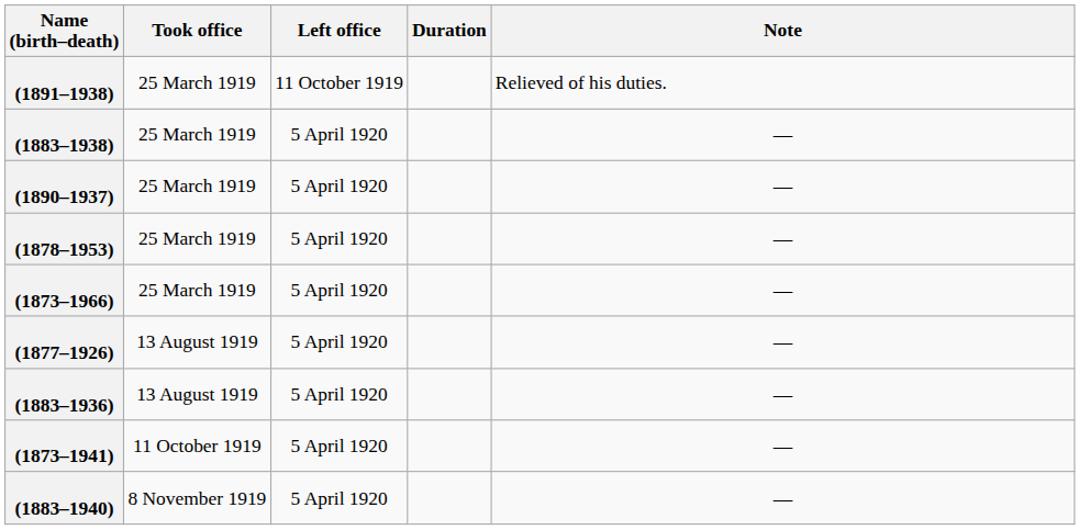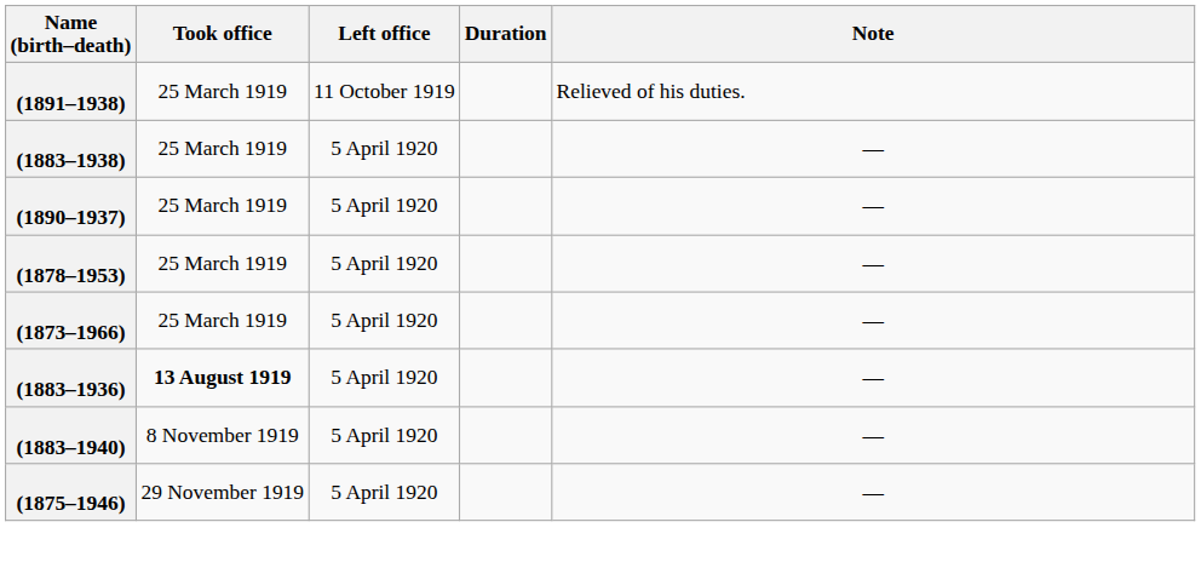- row: (1877–1926) | 13 August 1919 | 5 April 1920 | —
(1883–1936) | Took office: normal -> bold
- row: (1873–1941) | 11 October 1919 | 5 April 1920 | —
+ row: (1875–1946) | 29 November 1919 | 5 April 1920 | —
